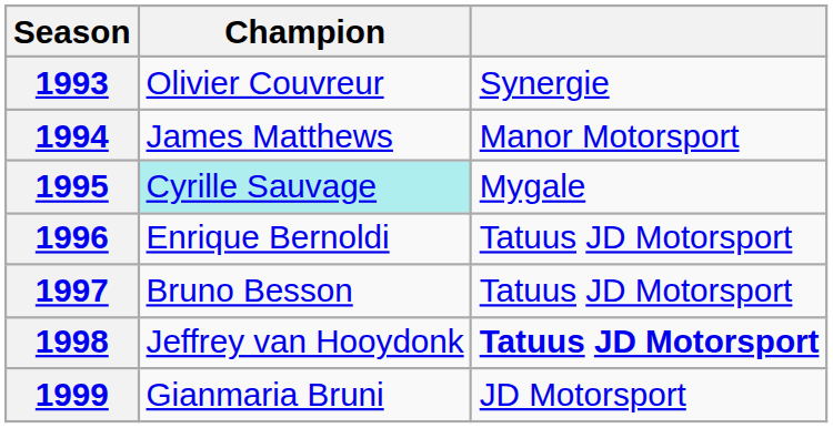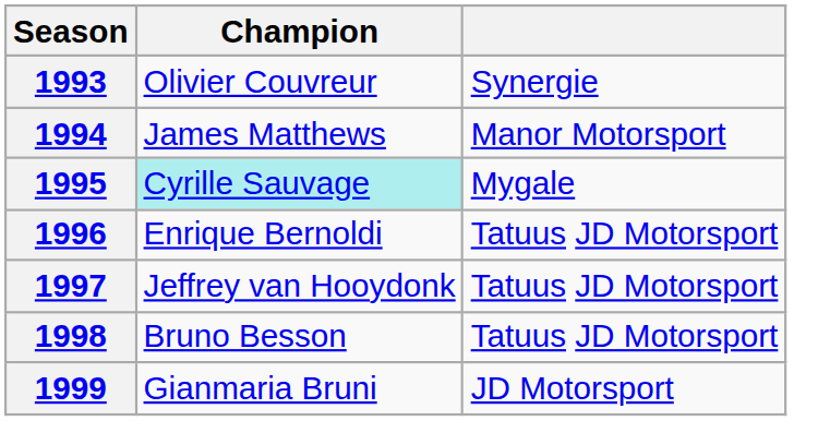1997 | Champion: Bruno Besson -> Jeffrey van Hooydonk
1998 | Champion: Jeffrey van Hooydonk -> Bruno Besson
1998 | column 3: bold -> normal
